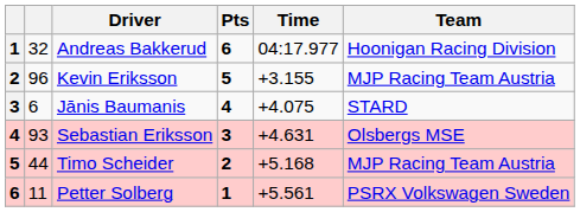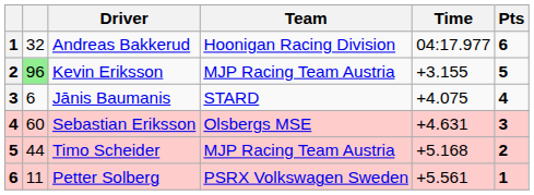columns swapped: Team <-> Pts
Kevin Eriksson | column 2: no background -> lightgreen background
Sebastian Eriksson | column 2: 93 -> 60
